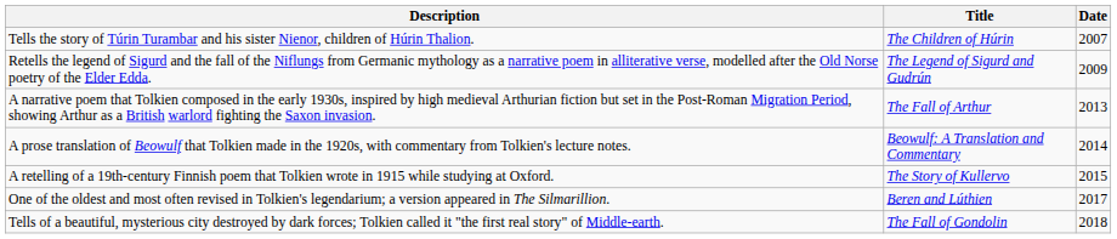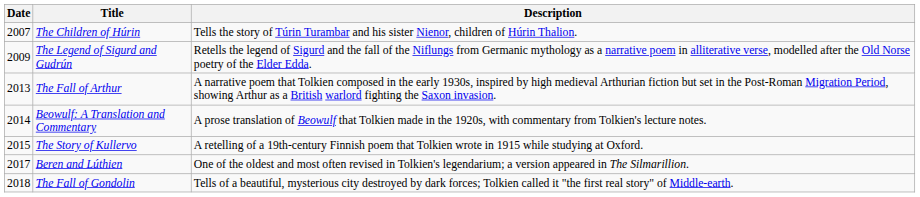columns swapped: Date <-> Description
